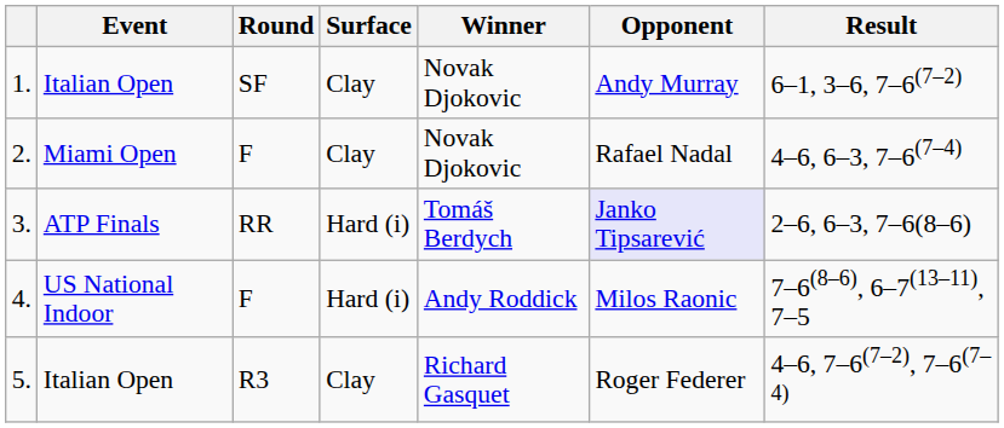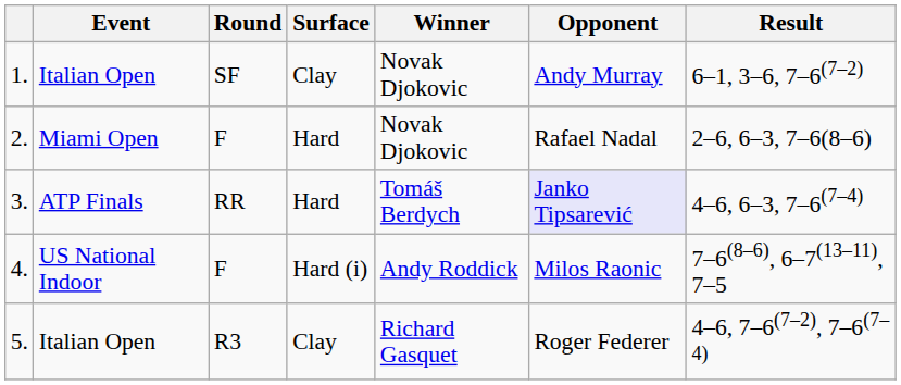2. | Surface: Clay -> Hard
2. | Result: 4–6, 6–3, 7–6(7–4) -> 2–6, 6–3, 7–6(8–6)
3. | Surface: Hard (i) -> Hard
3. | Result: 2–6, 6–3, 7–6(8–6) -> 4–6, 6–3, 7–6(7–4)
